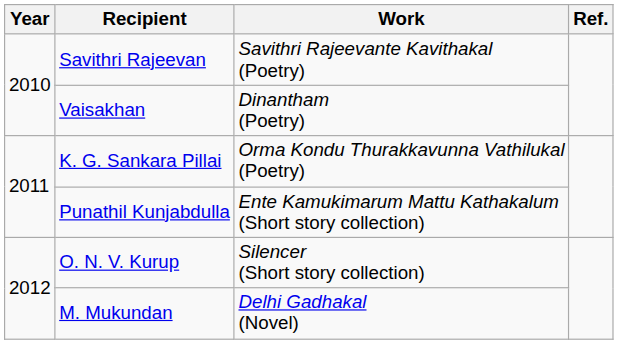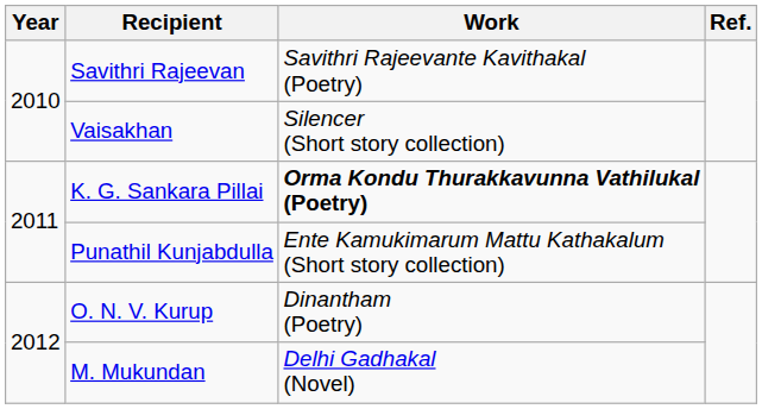Vaisakhan | Work: Dinantham (Poetry) -> Silencer (Short story collection)
K. G. Sankara Pillai | Work: normal -> bold
O. N. V. Kurup | Work: Silencer (Short story collection) -> Dinantham (Poetry)
